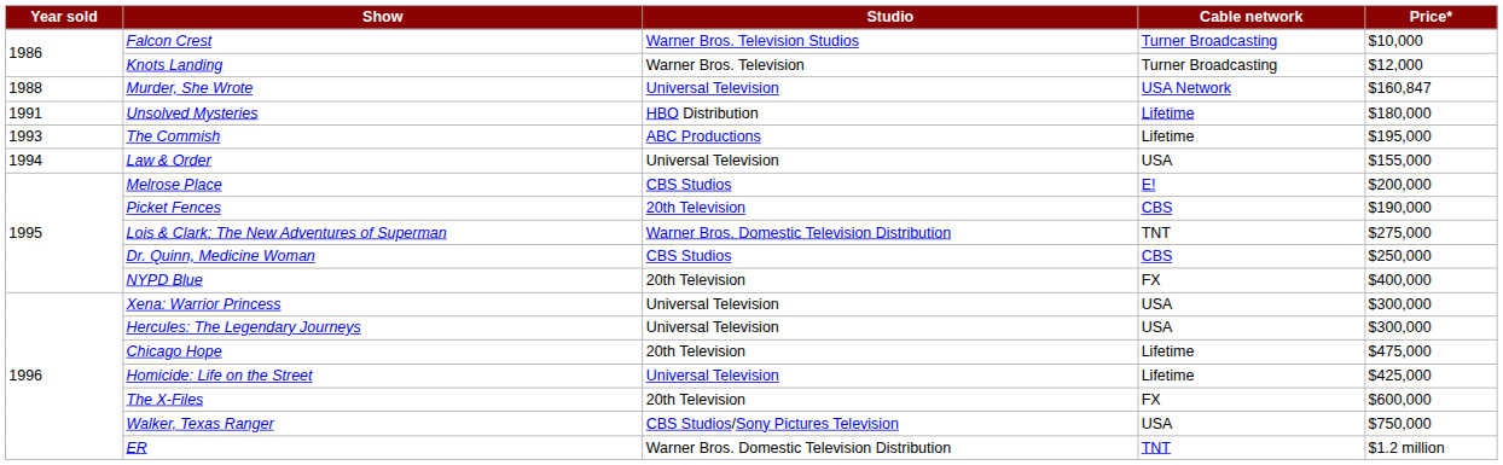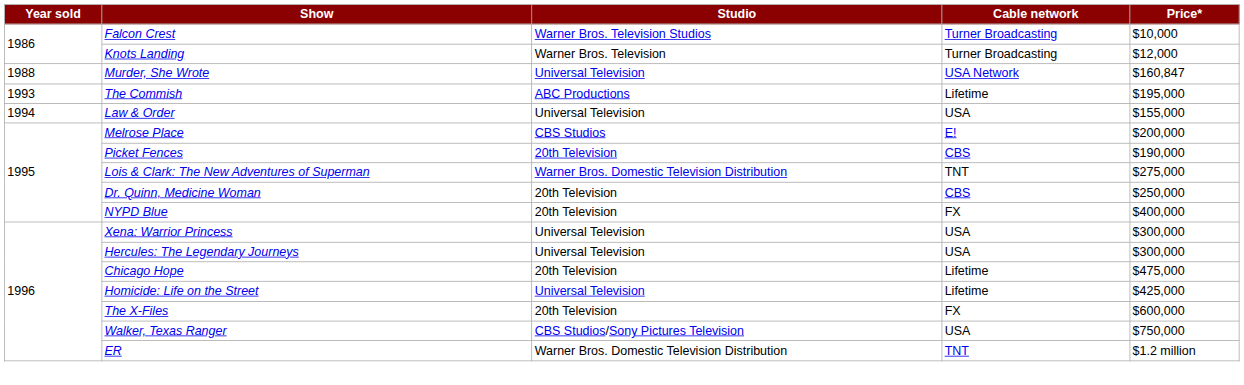- row: 1991 | Unsolved Mysteries | HBO Distribution | Lifetime | $180,000
Dr. Quinn, Medicine Woman | Studio: CBS Studios -> 20th Television
